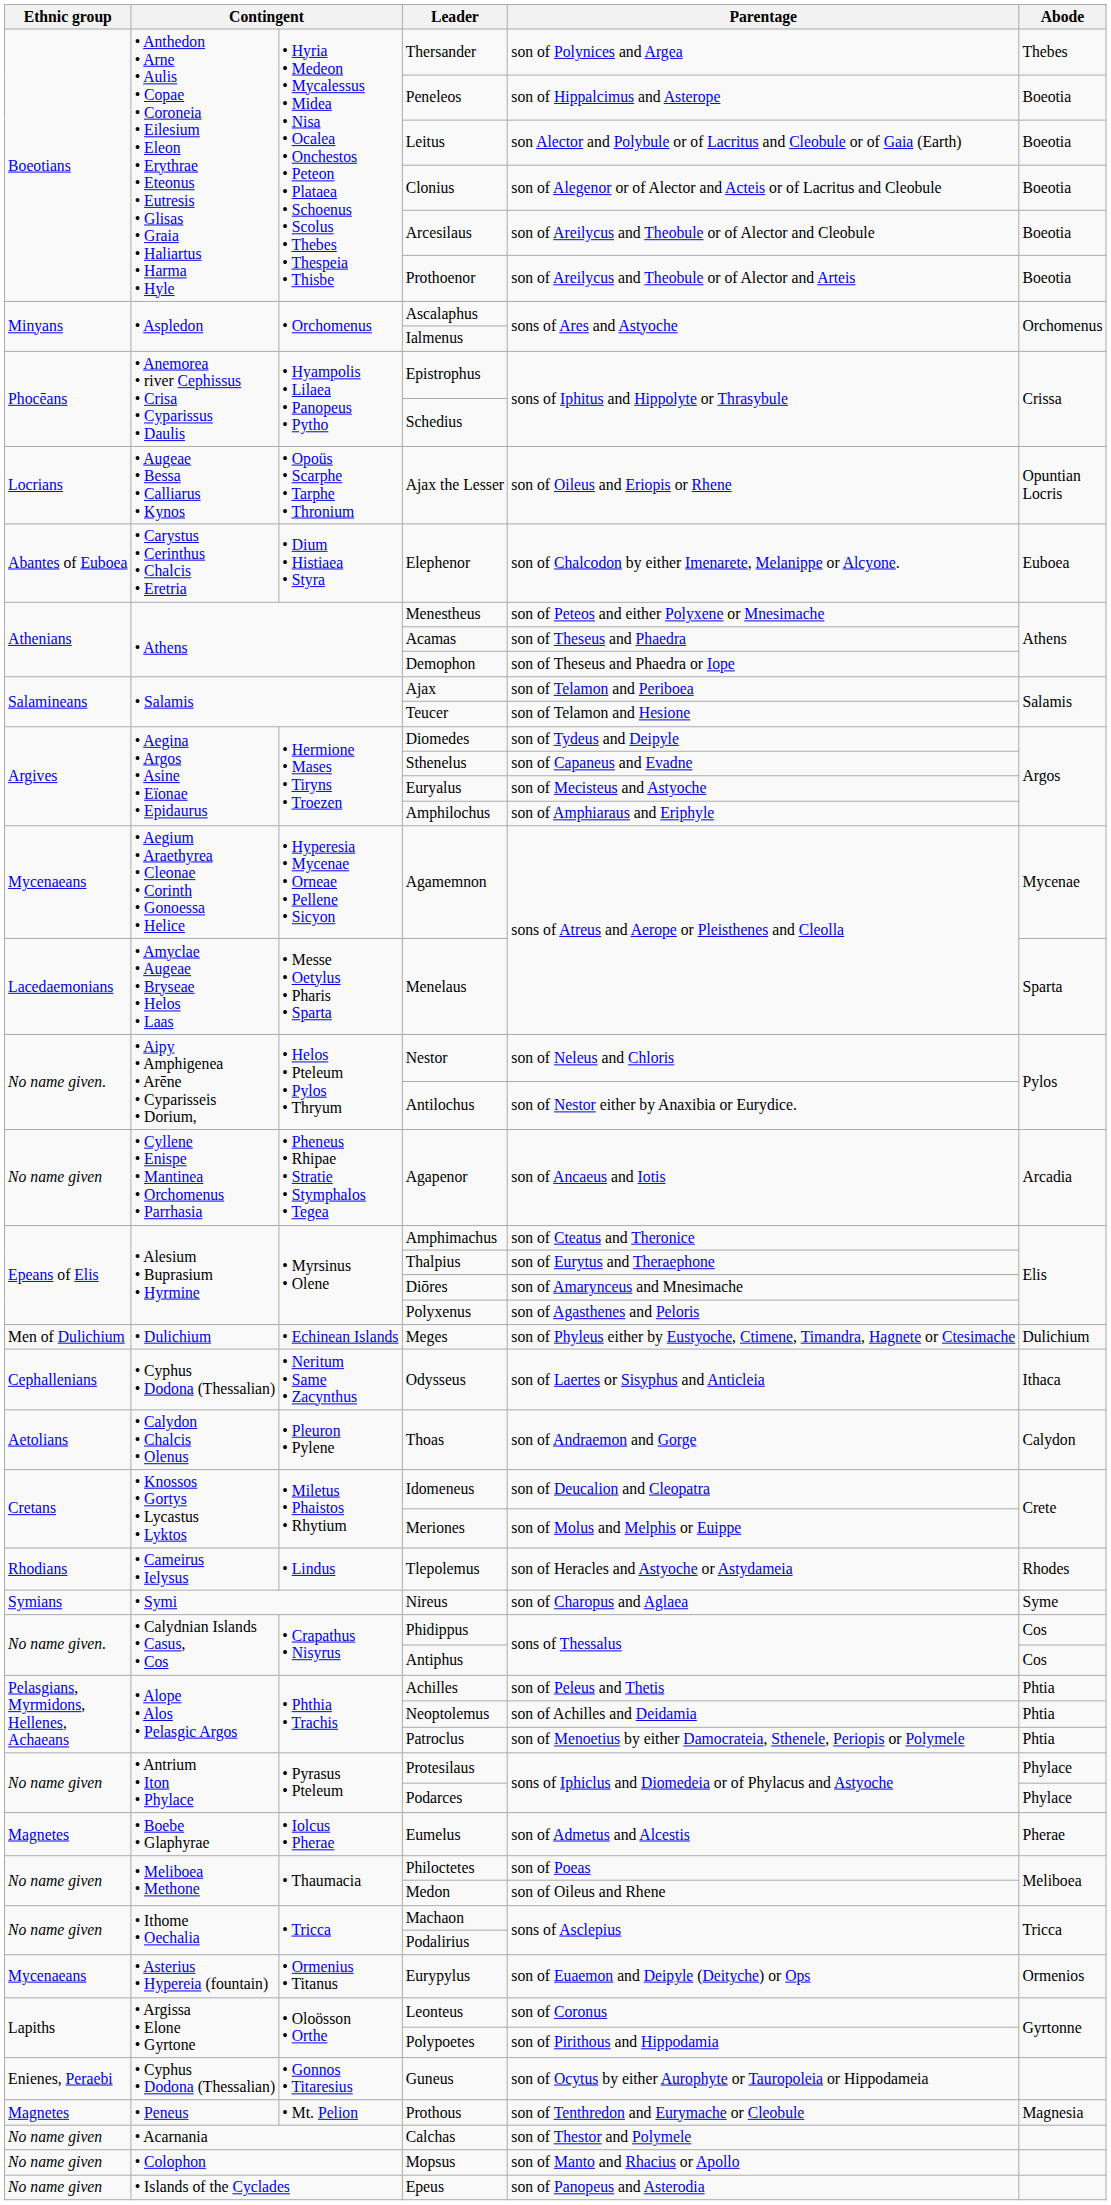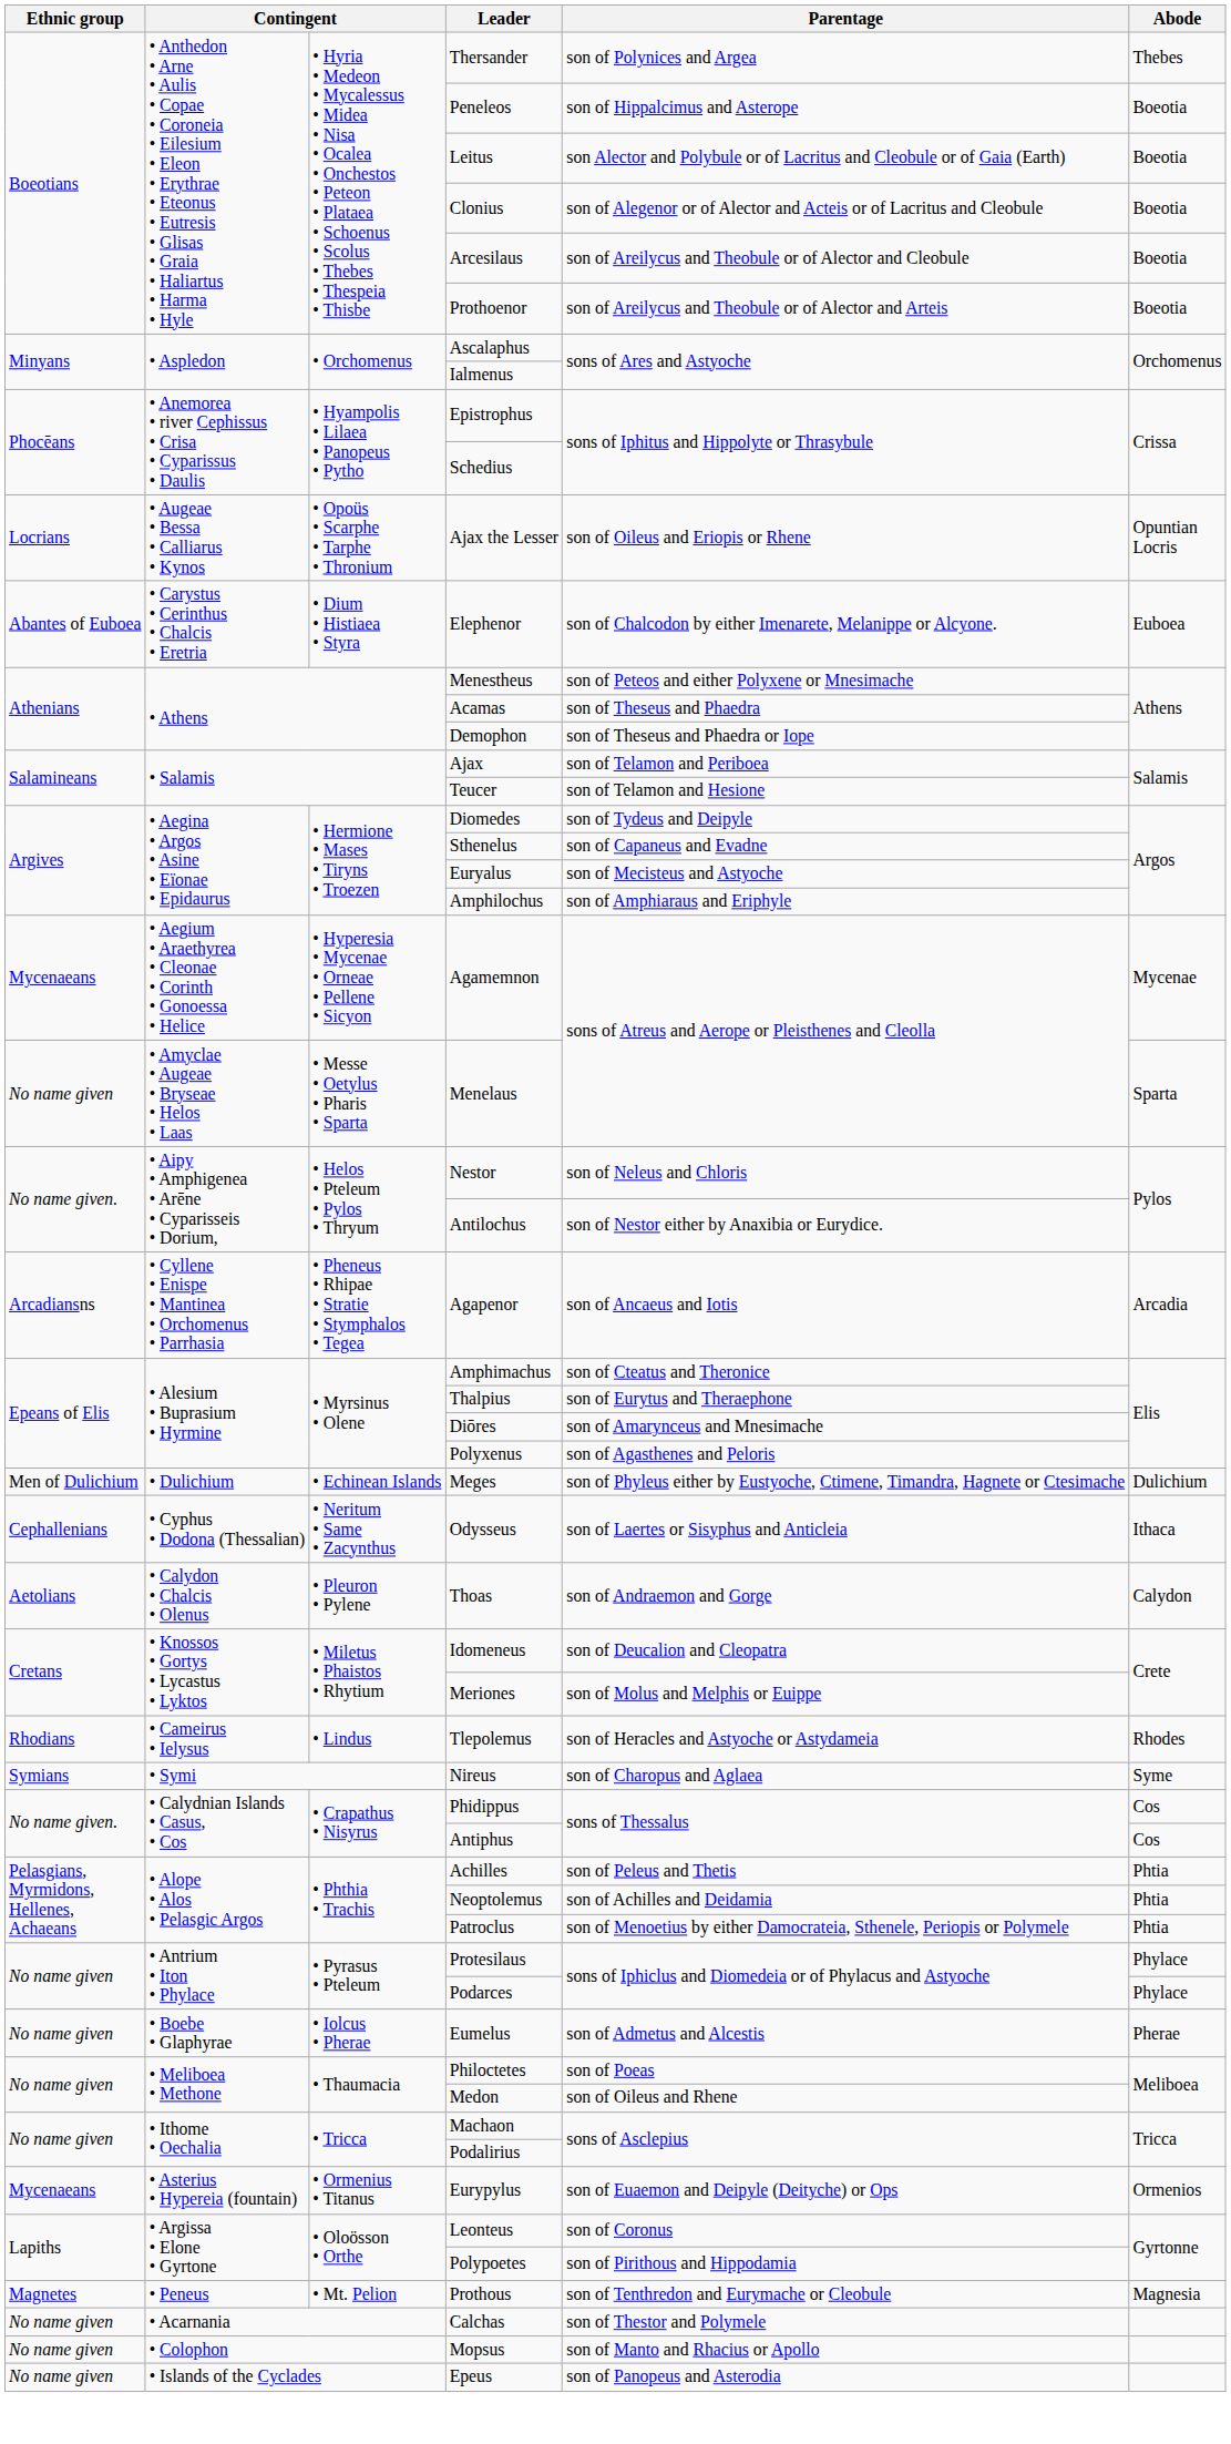Menelaus | Ethnic group: Lacedaemonians -> No name given
Agapenor | Ethnic group: No name given -> Arcadiansns
Eumelus | Ethnic group: Magnetes -> No name given
- row: Enienes, Peraebi | • Cyphus • Dodona (Thessalian) | • Gonnos • Titaresius | Guneus | son of Ocytus by either Aurophyte or Tauropoleia or Hippodameia
